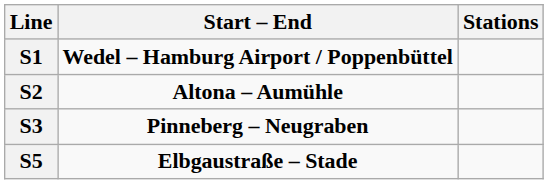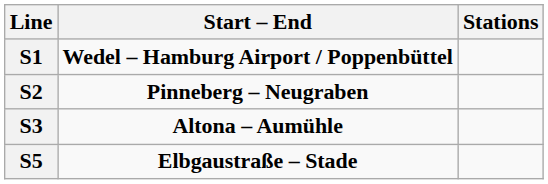S2 | Start – End: Altona – Aumühle -> Pinneberg – Neugraben
S3 | Start – End: Pinneberg – Neugraben -> Altona – Aumühle
